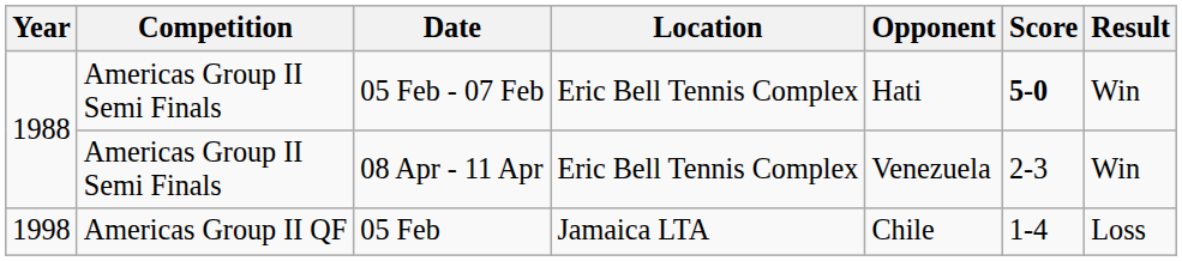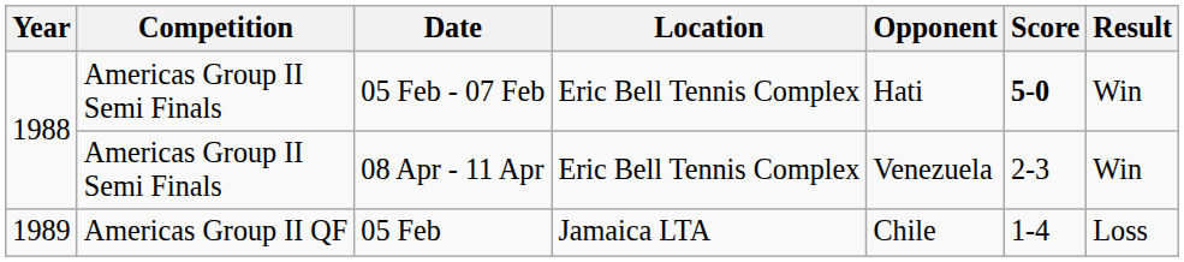05 Feb | Year: 1998 -> 1989
